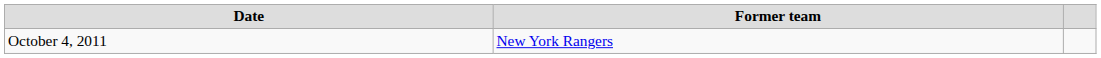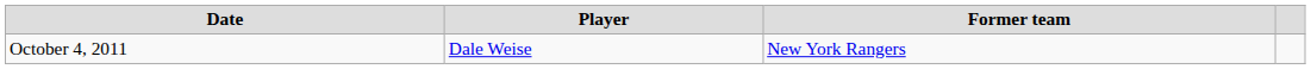+ column: Player | Dale Weise
